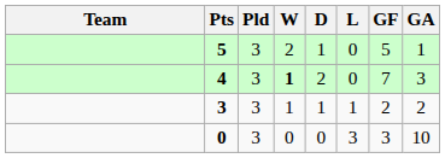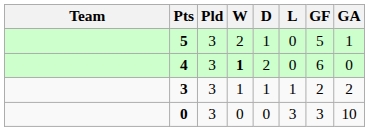4 | GF: 7 -> 6
4 | GA: 3 -> 0
